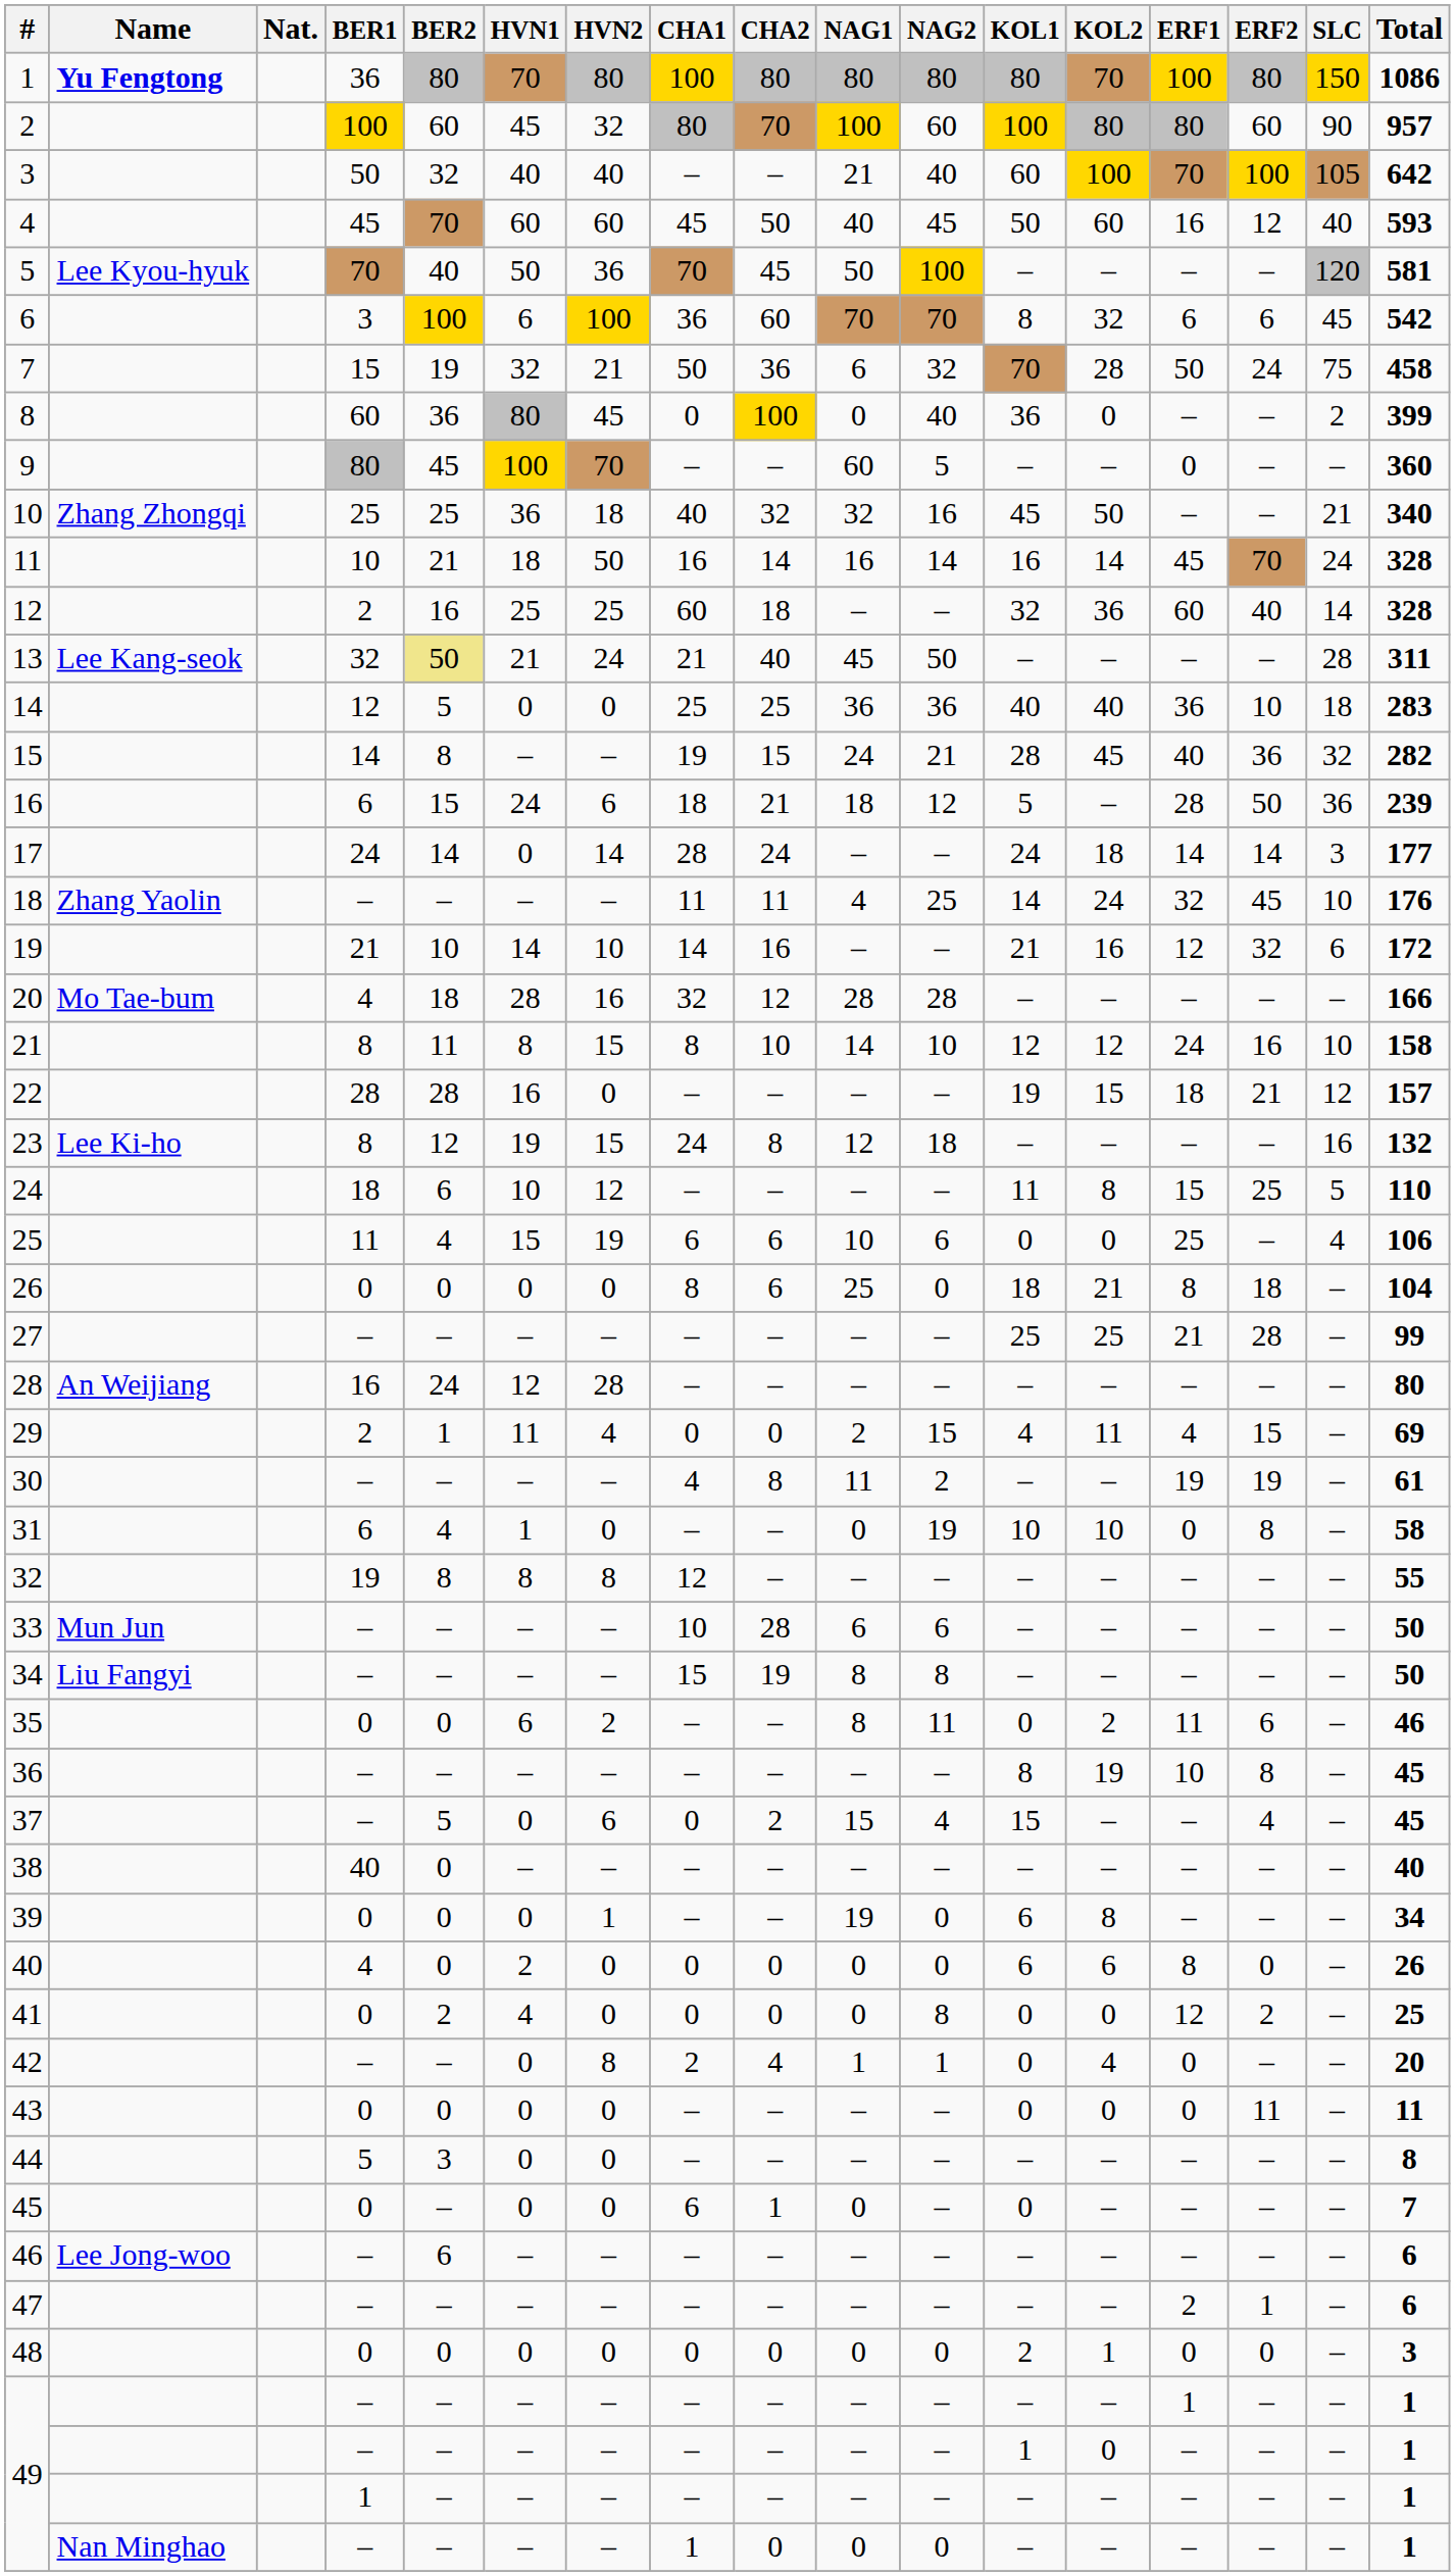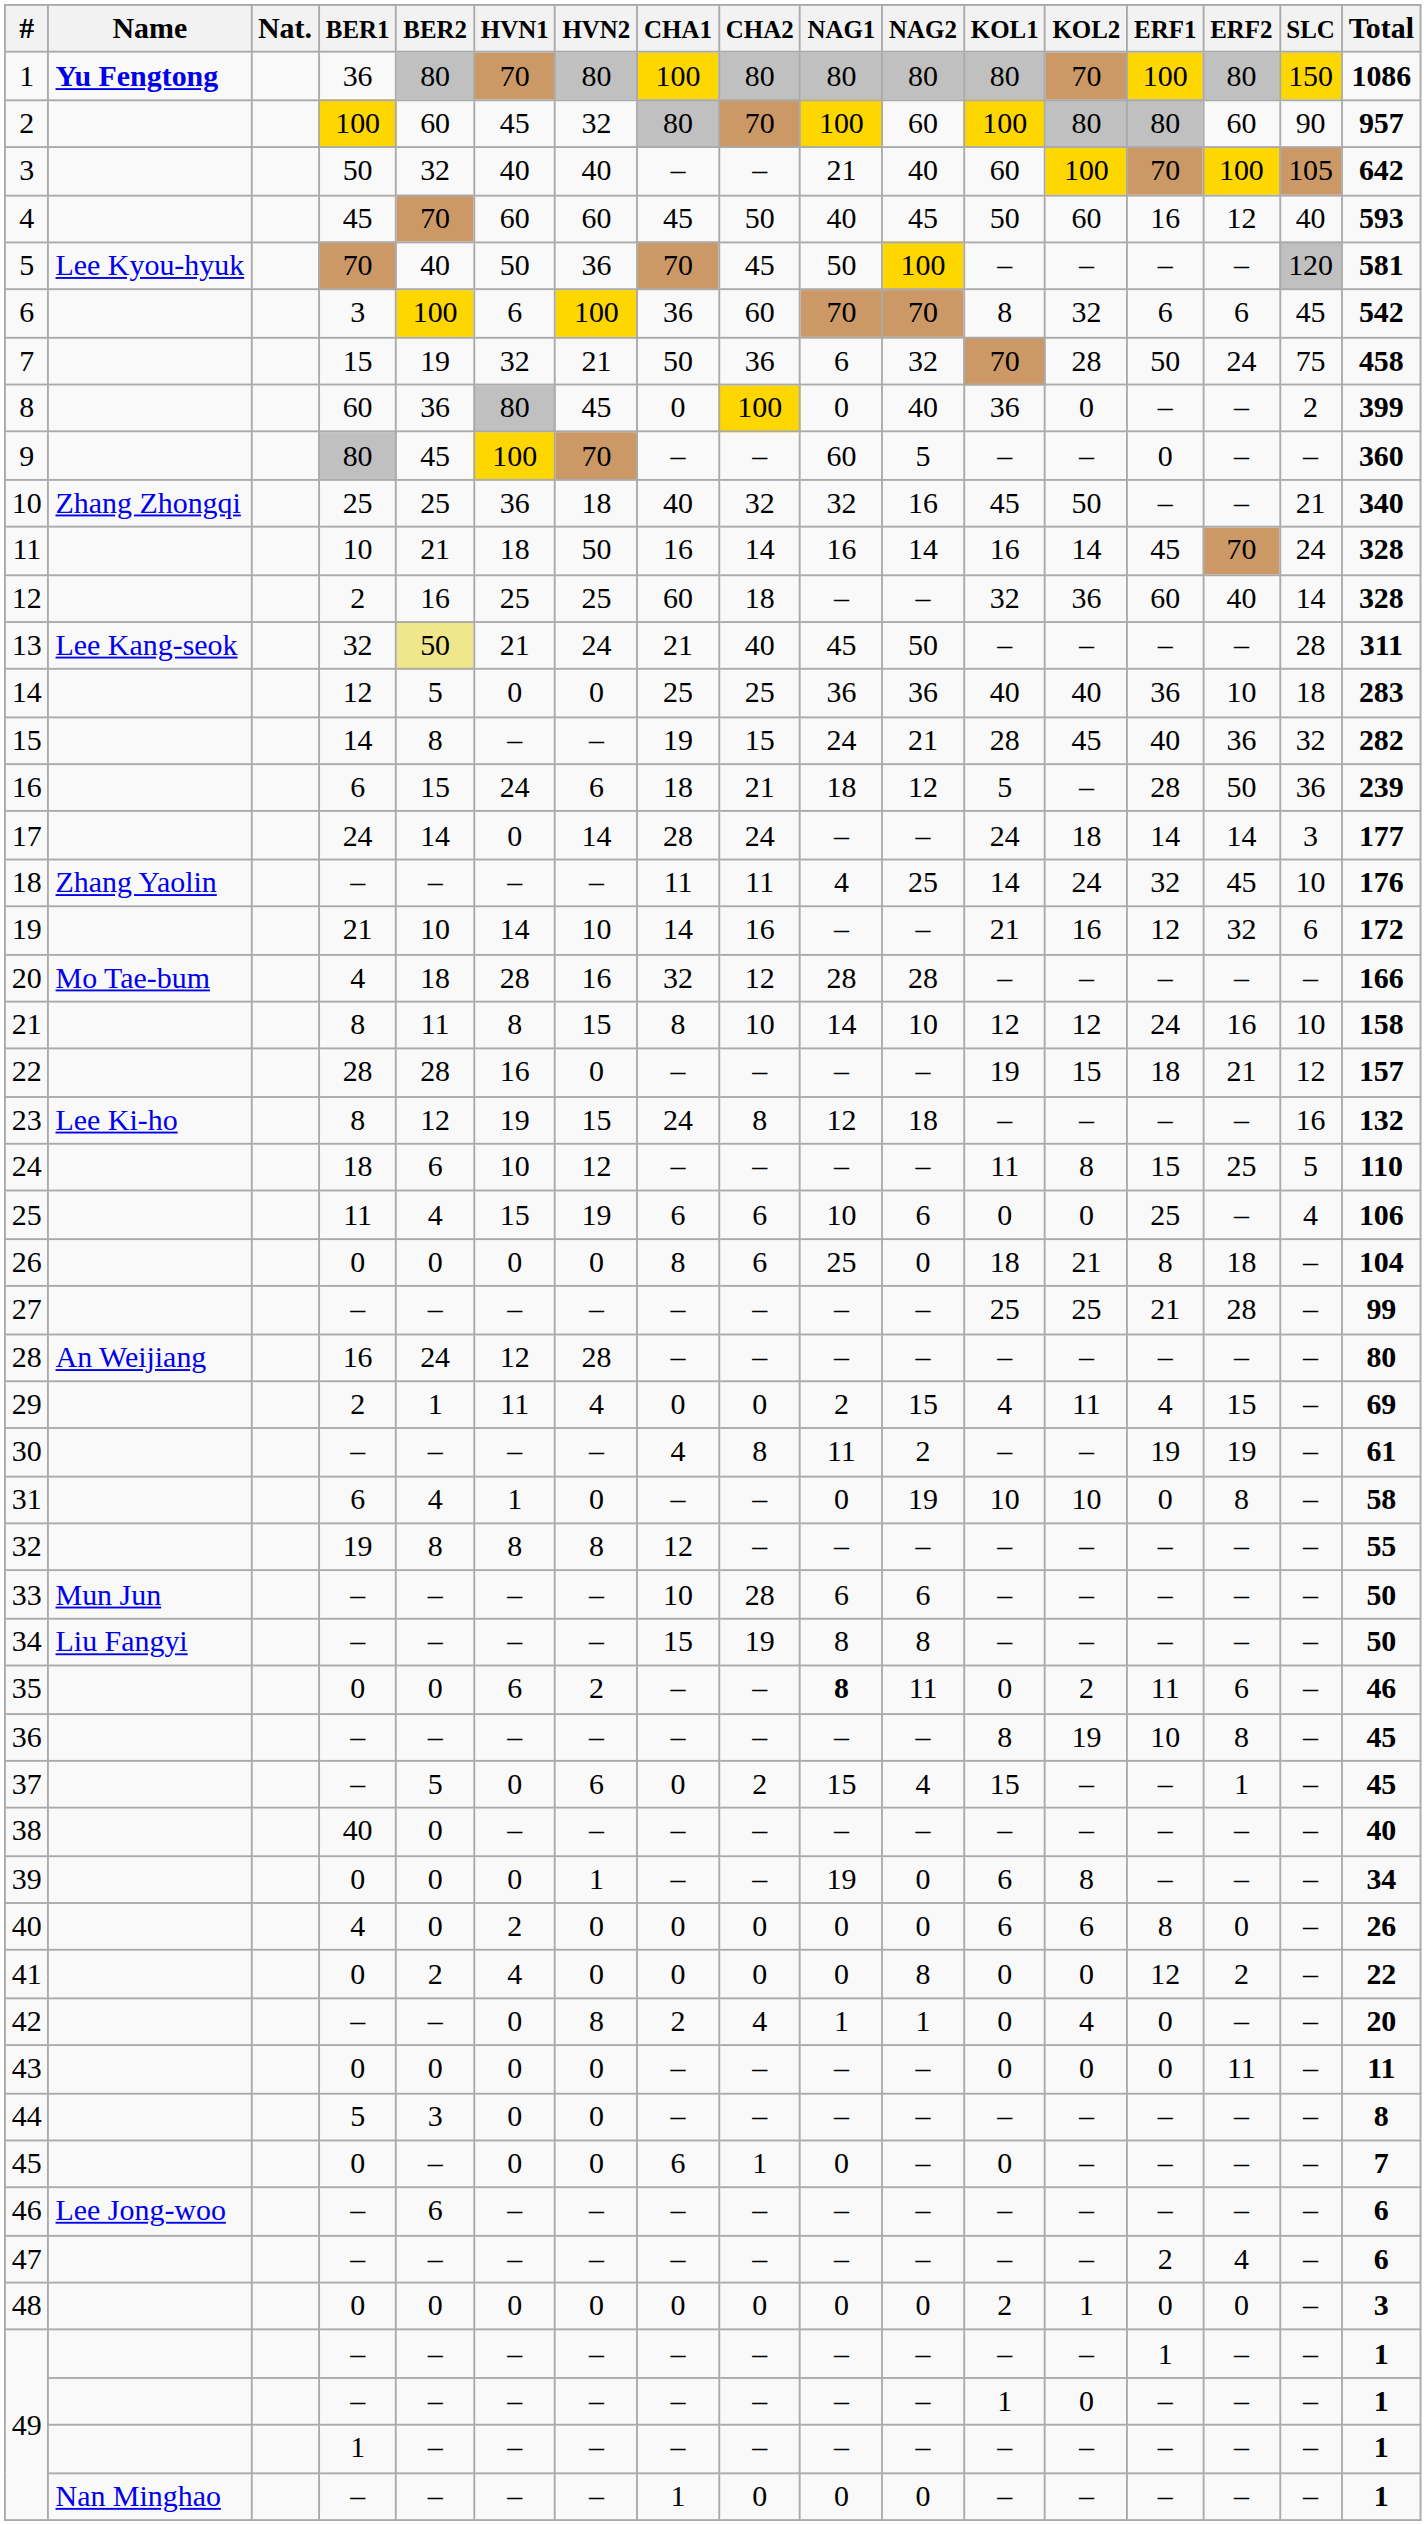35 | NAG1: normal -> bold
37 | ERF2: 4 -> 1
41 | Total: 25 -> 22
47 | ERF2: 1 -> 4
